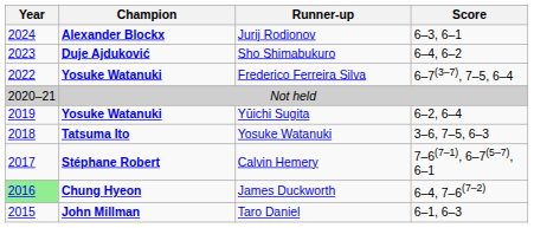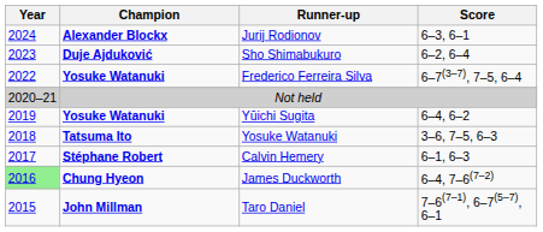Sho Shimabukuro | Score: 6–4, 6–2 -> 6–2, 6–4
Yūichi Sugita | Score: 6–2, 6–4 -> 6–4, 6–2
Calvin Hemery | Score: 7–6(7–1), 6–7(5–7), 6–1 -> 6–1, 6–3
Taro Daniel | Score: 6–1, 6–3 -> 7–6(7–1), 6–7(5–7), 6–1
